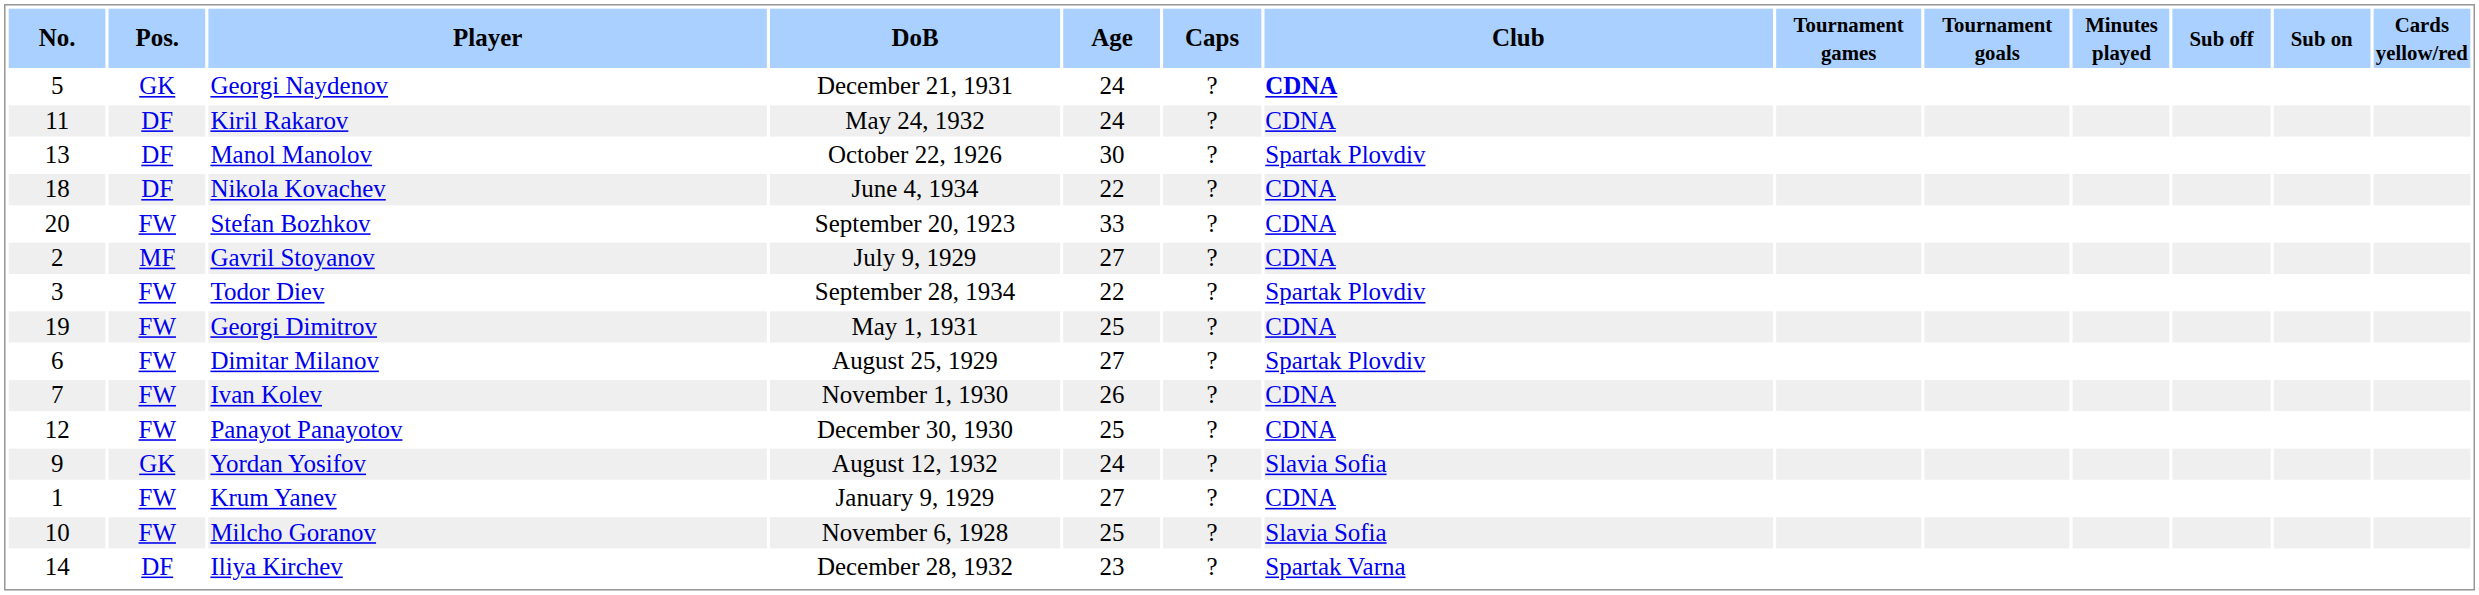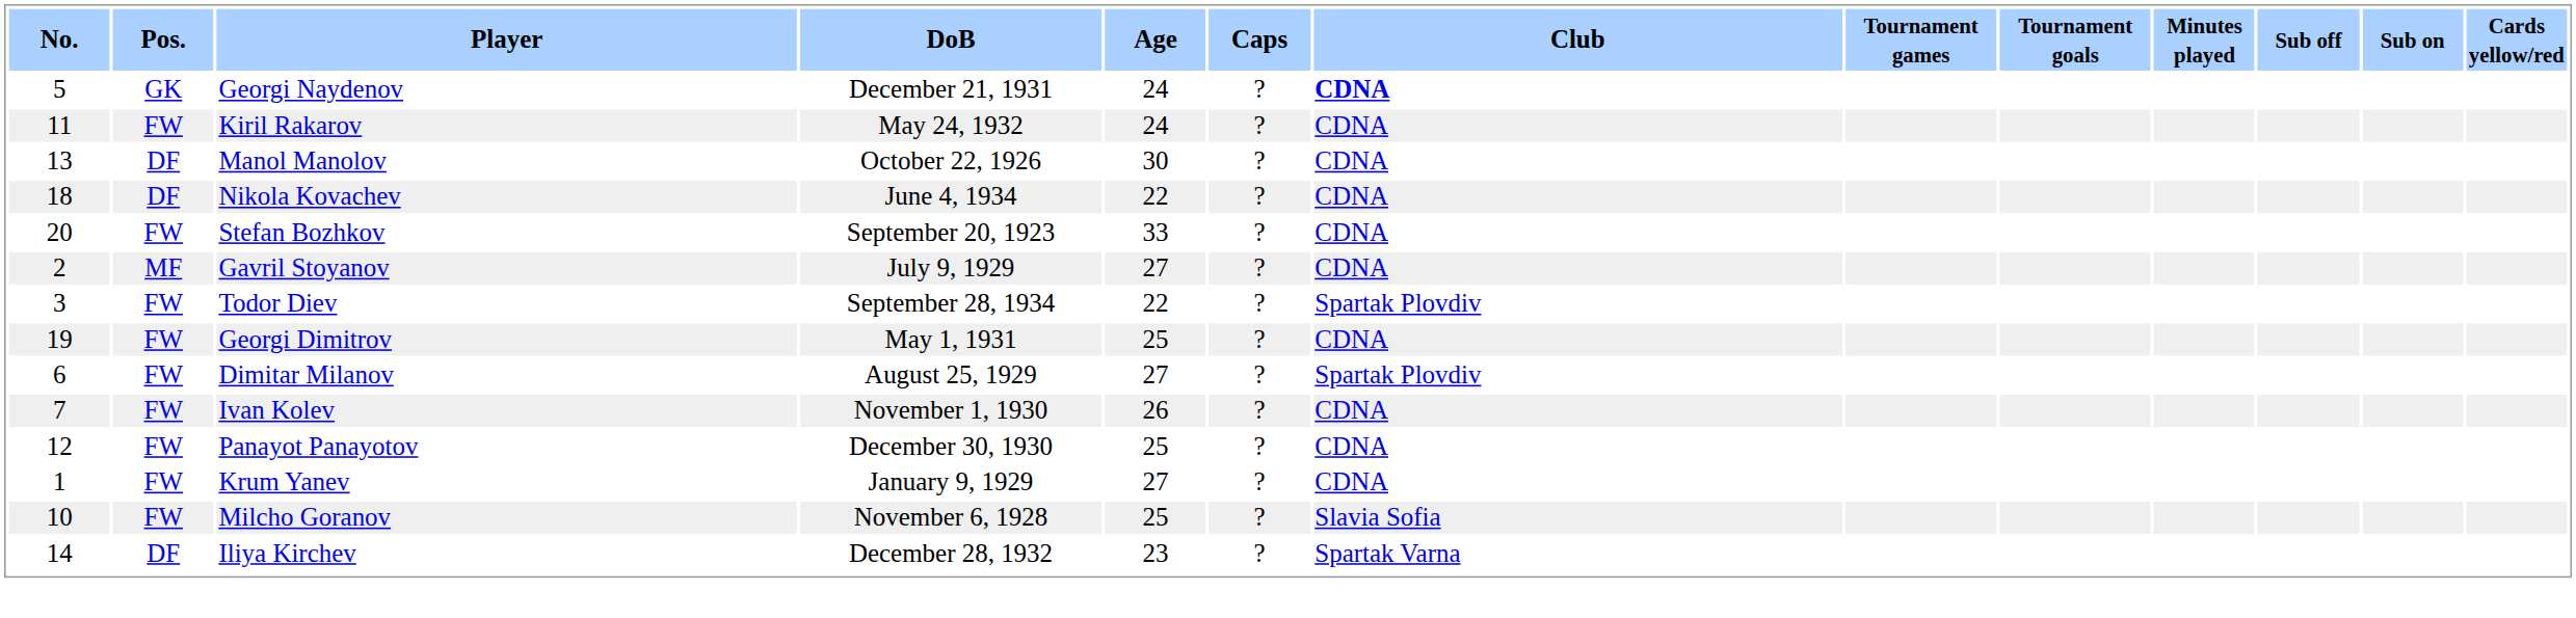Kiril Rakarov | Pos.: DF -> FW
Manol Manolov | Club: Spartak Plovdiv -> CDNA
- row: 9 | GK | Yordan Yosifov | August 12, 1932 | 24 | ? | Slavia Sofia
